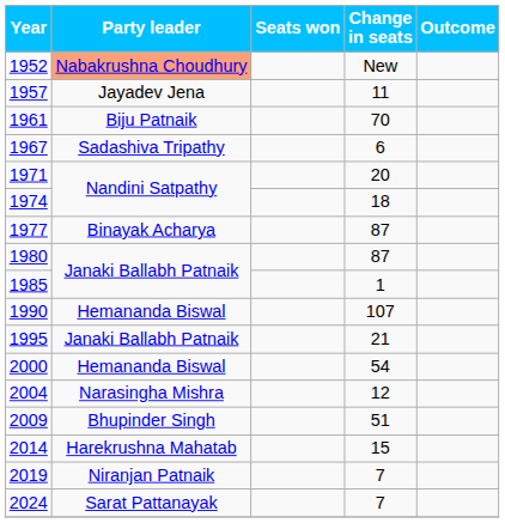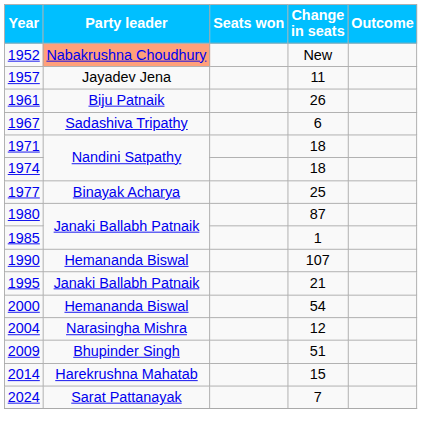1961 | Change in seats: 70 -> 26
1971 | Change in seats: 20 -> 18
1977 | Change in seats: 87 -> 25
- row: 2019 | Niranjan Patnaik | 7
